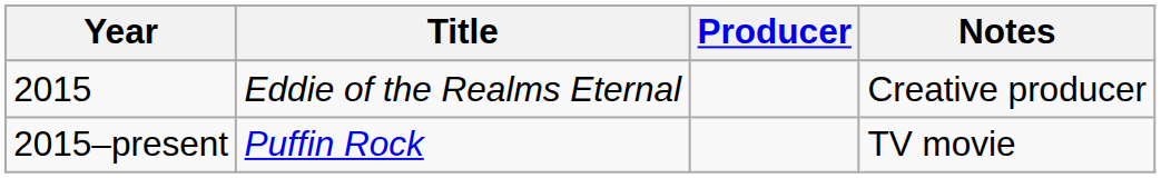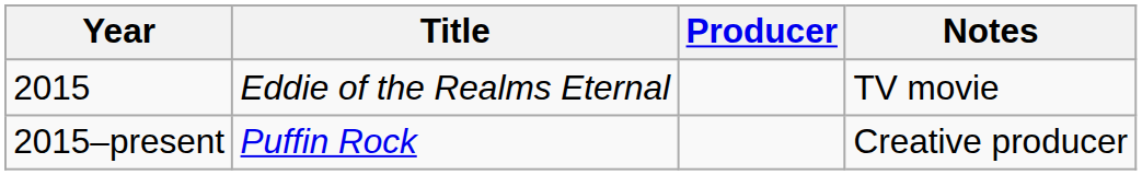2015 | Notes: Creative producer -> TV movie
2015–present | Notes: TV movie -> Creative producer
